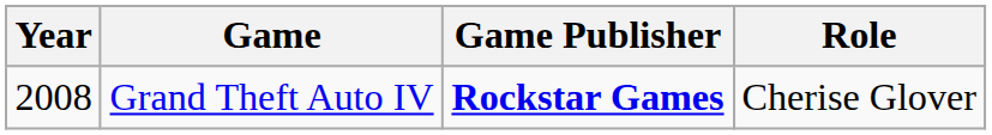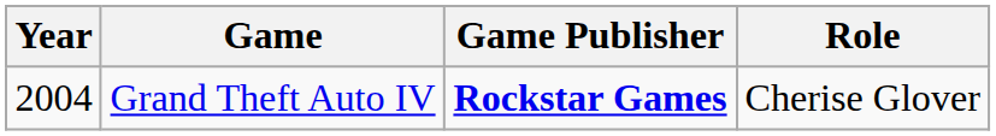Grand Theft Auto IV | Year: 2008 -> 2004
